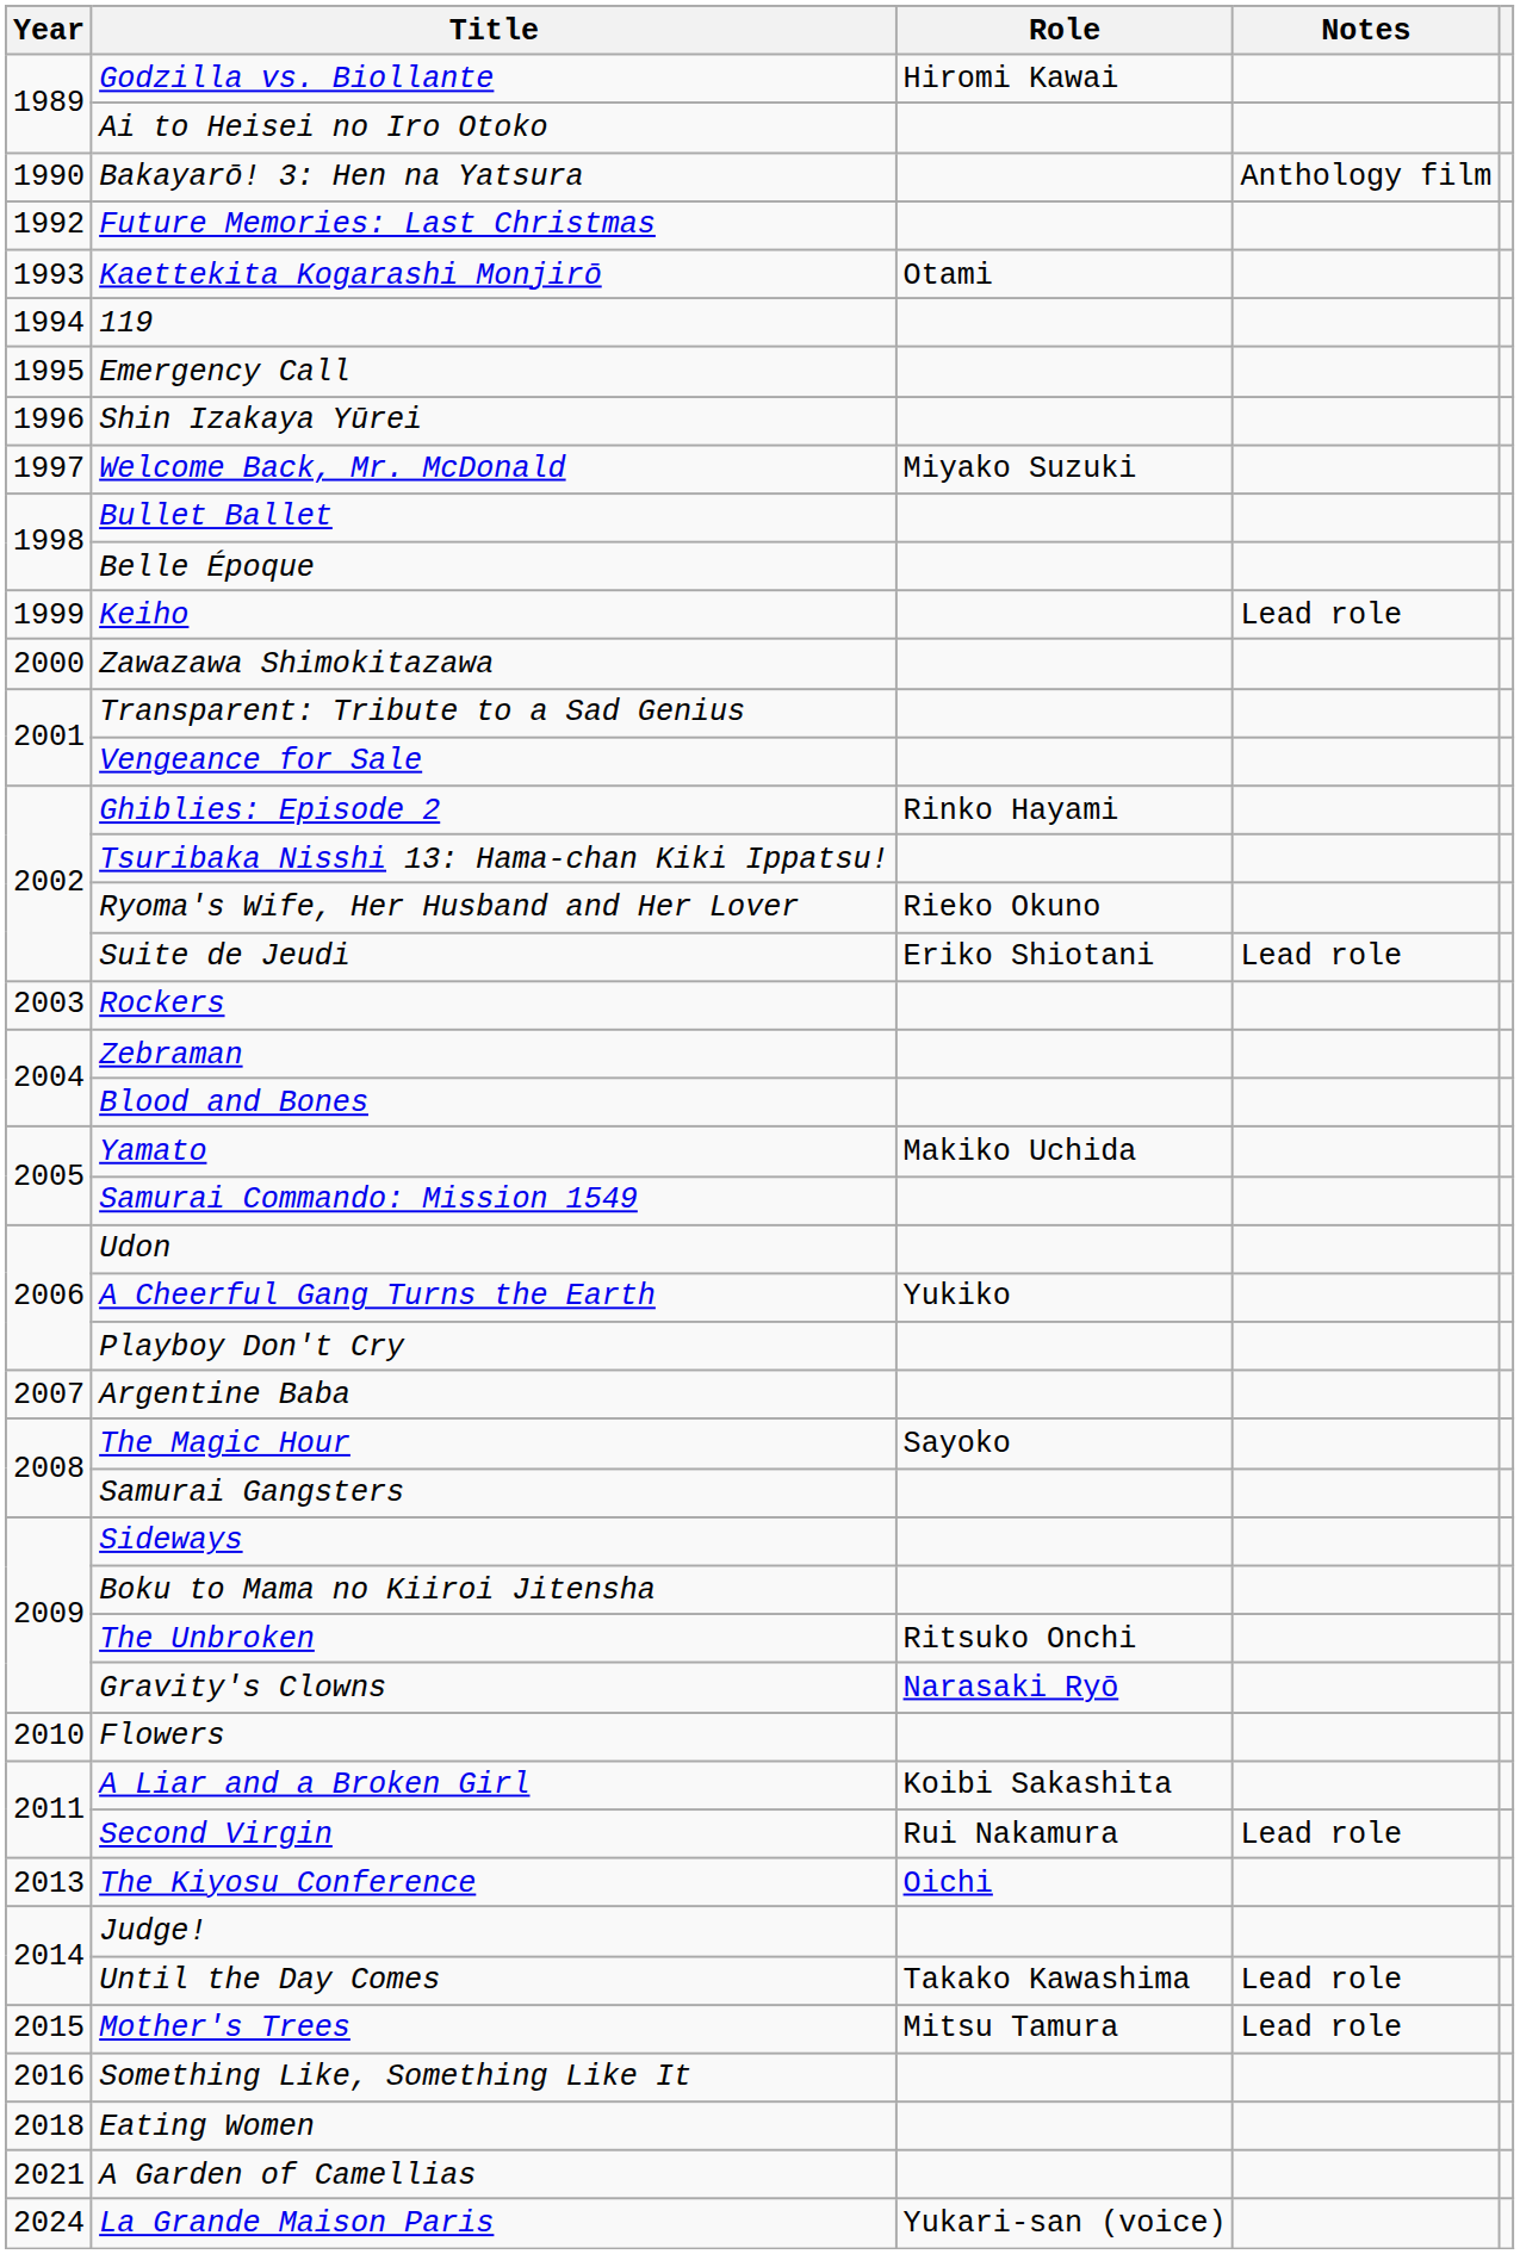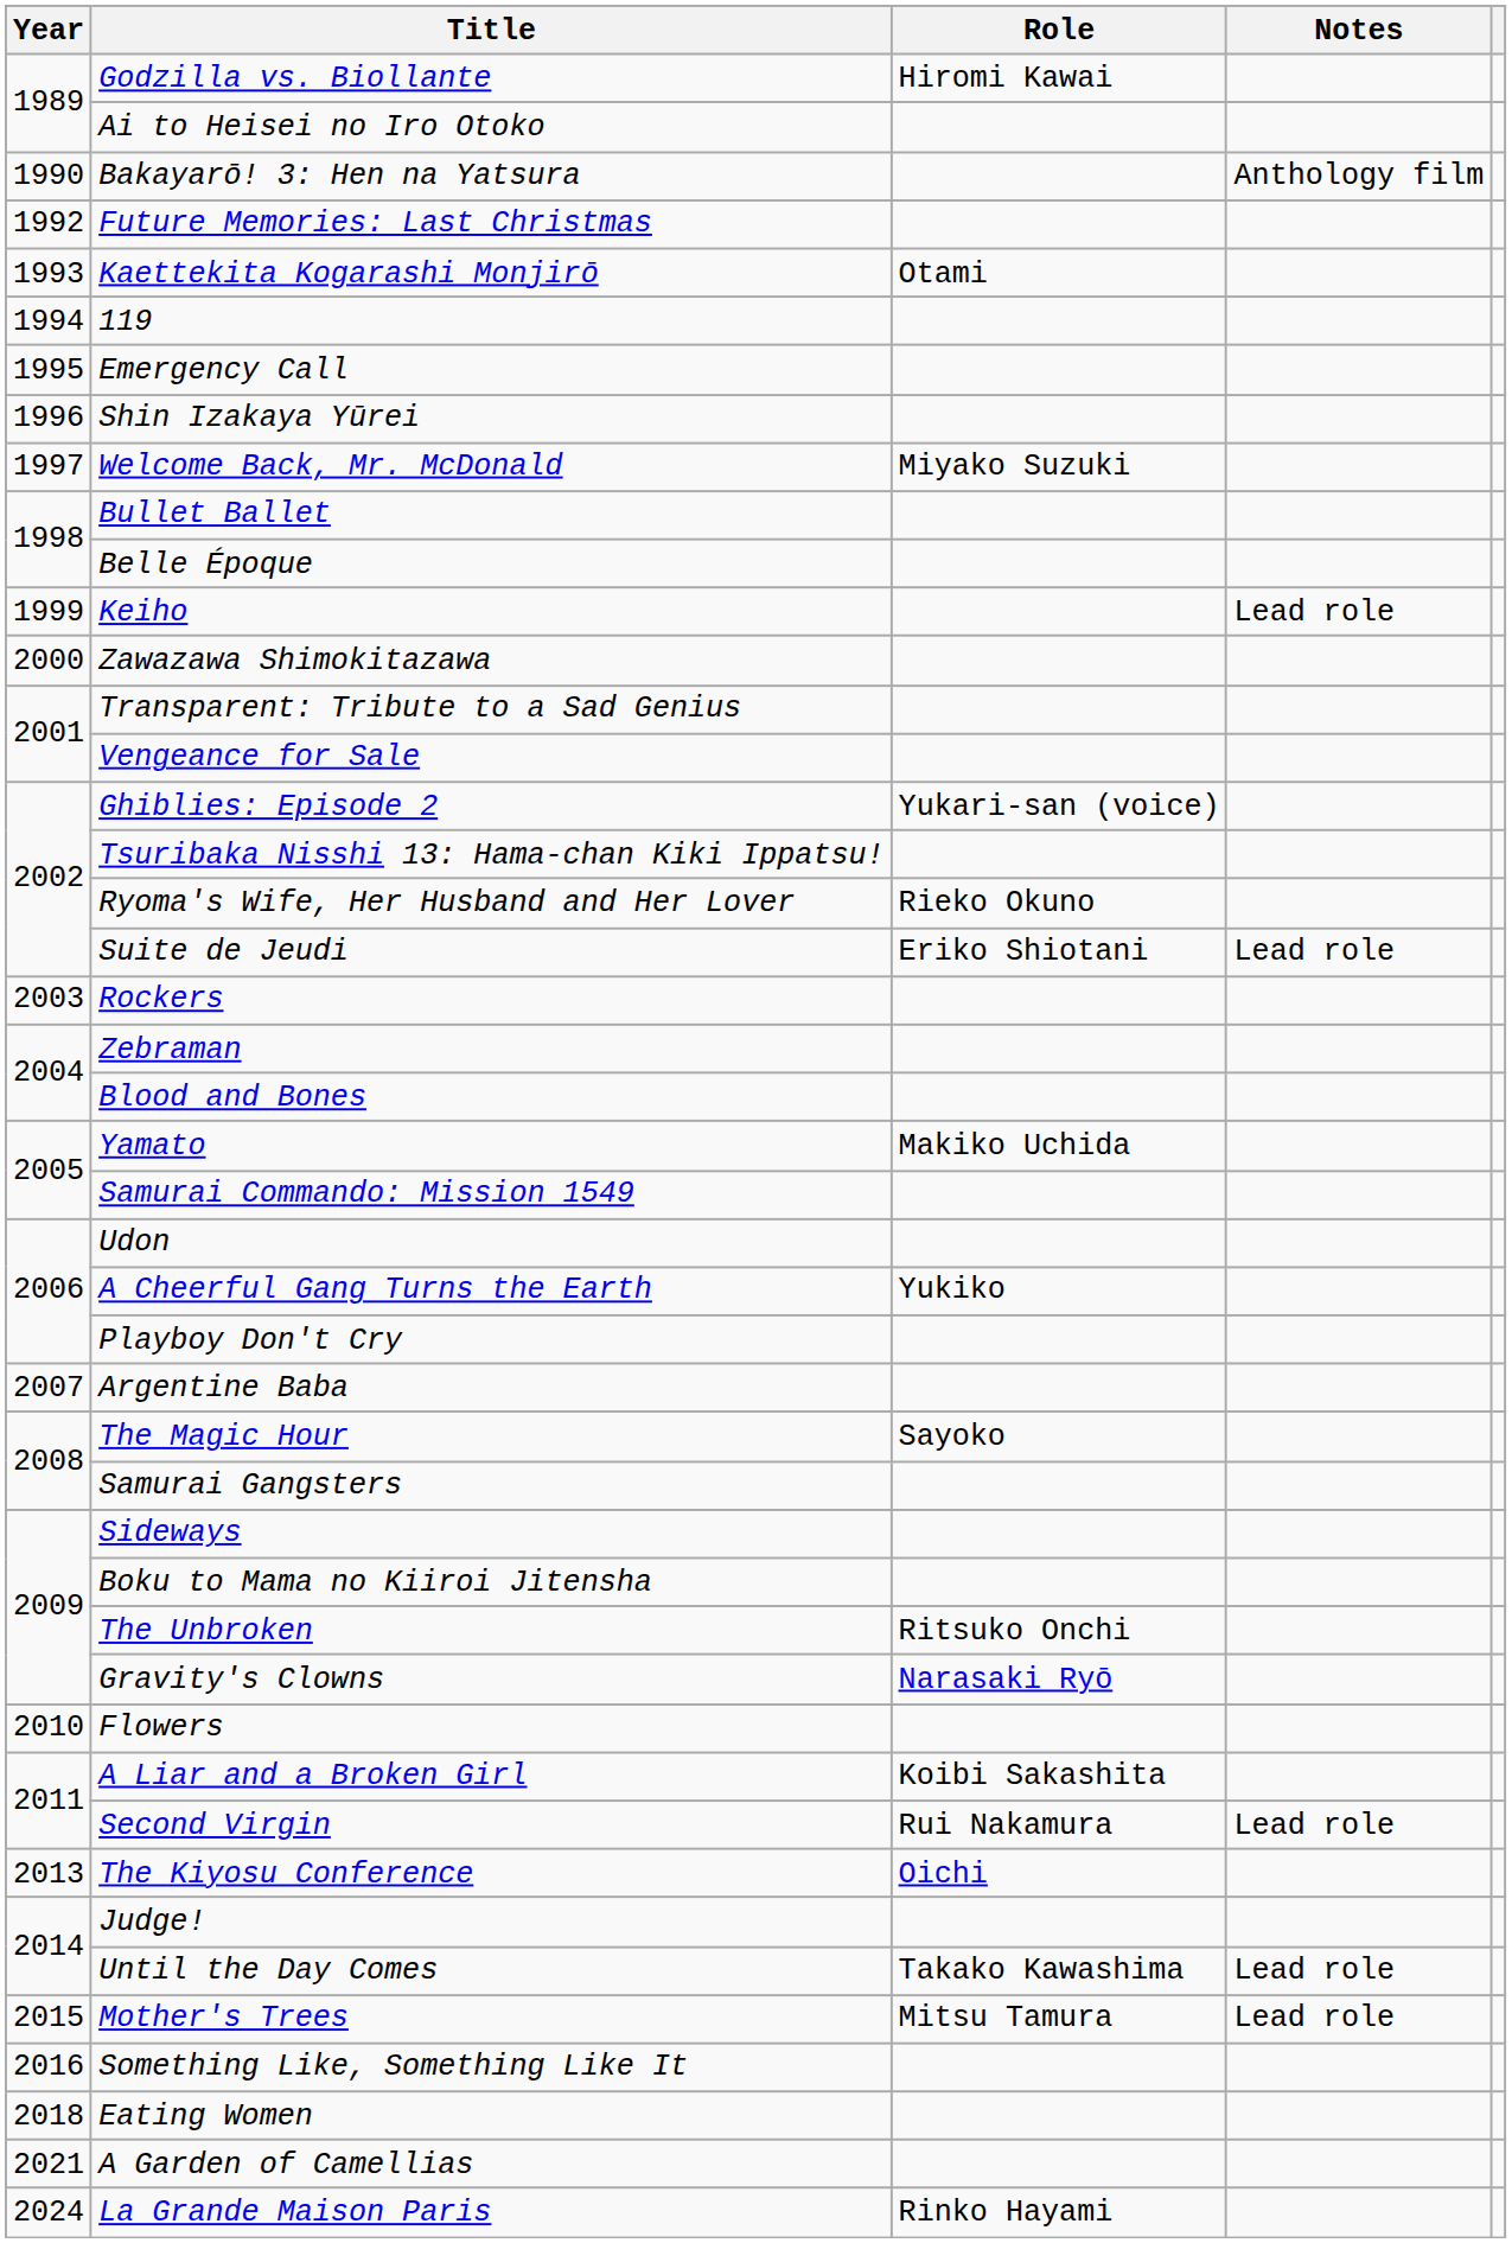Ghiblies: Episode 2 | Role: Rinko Hayami -> Yukari-san (voice)
La Grande Maison Paris | Role: Yukari-san (voice) -> Rinko Hayami
